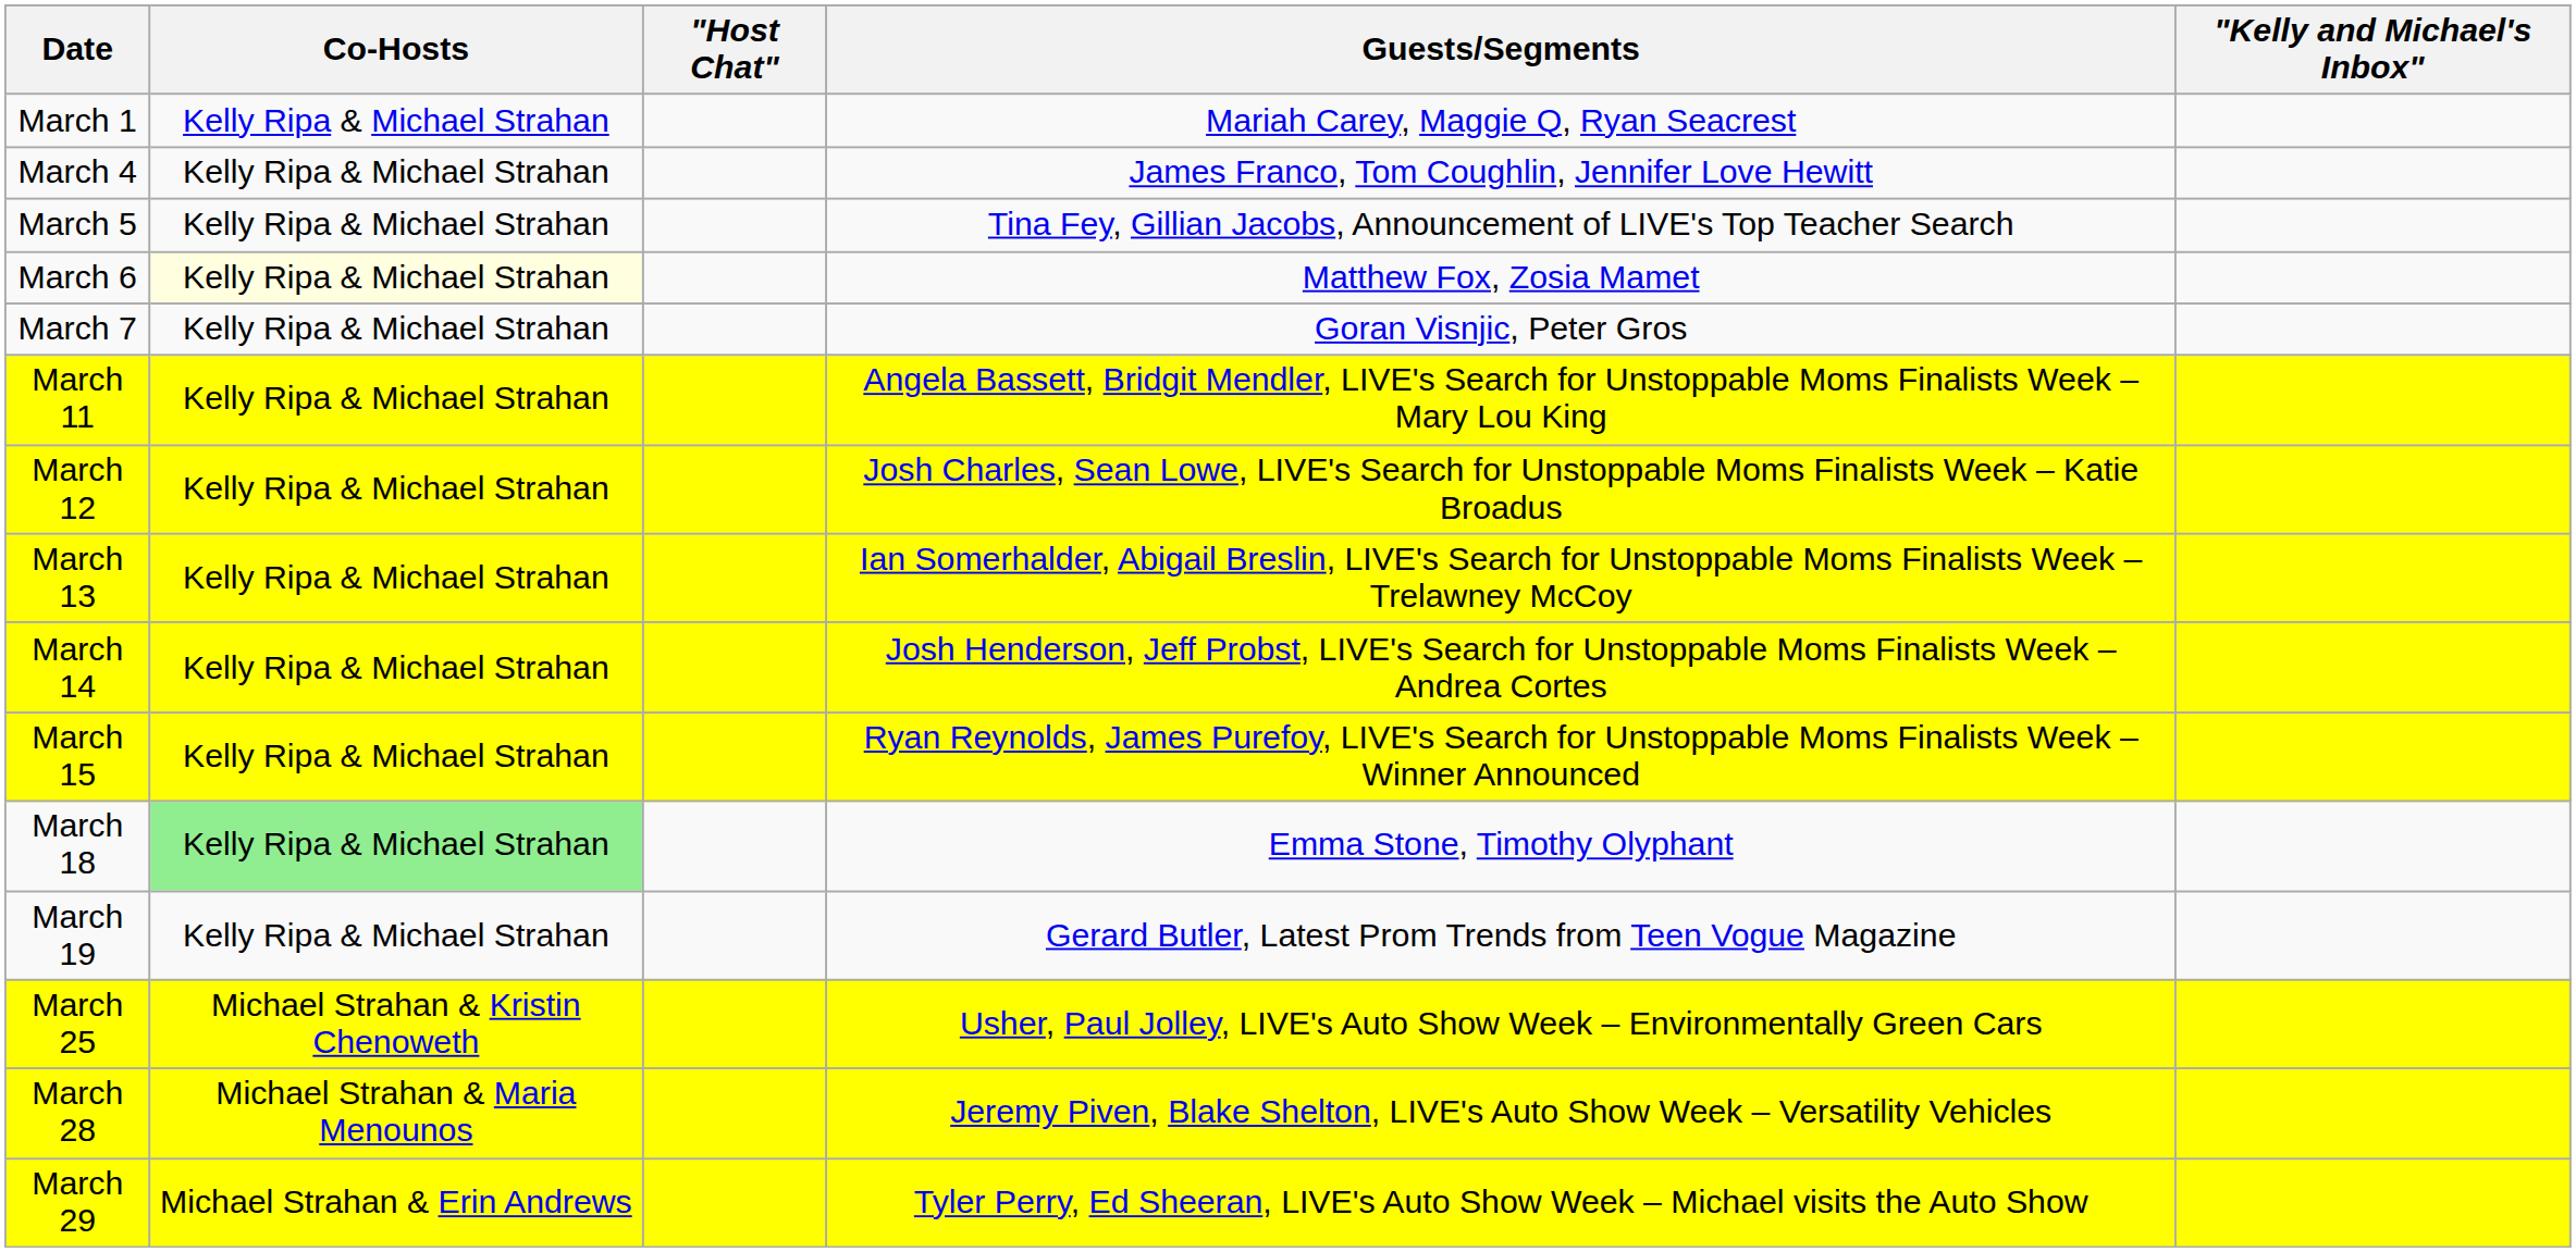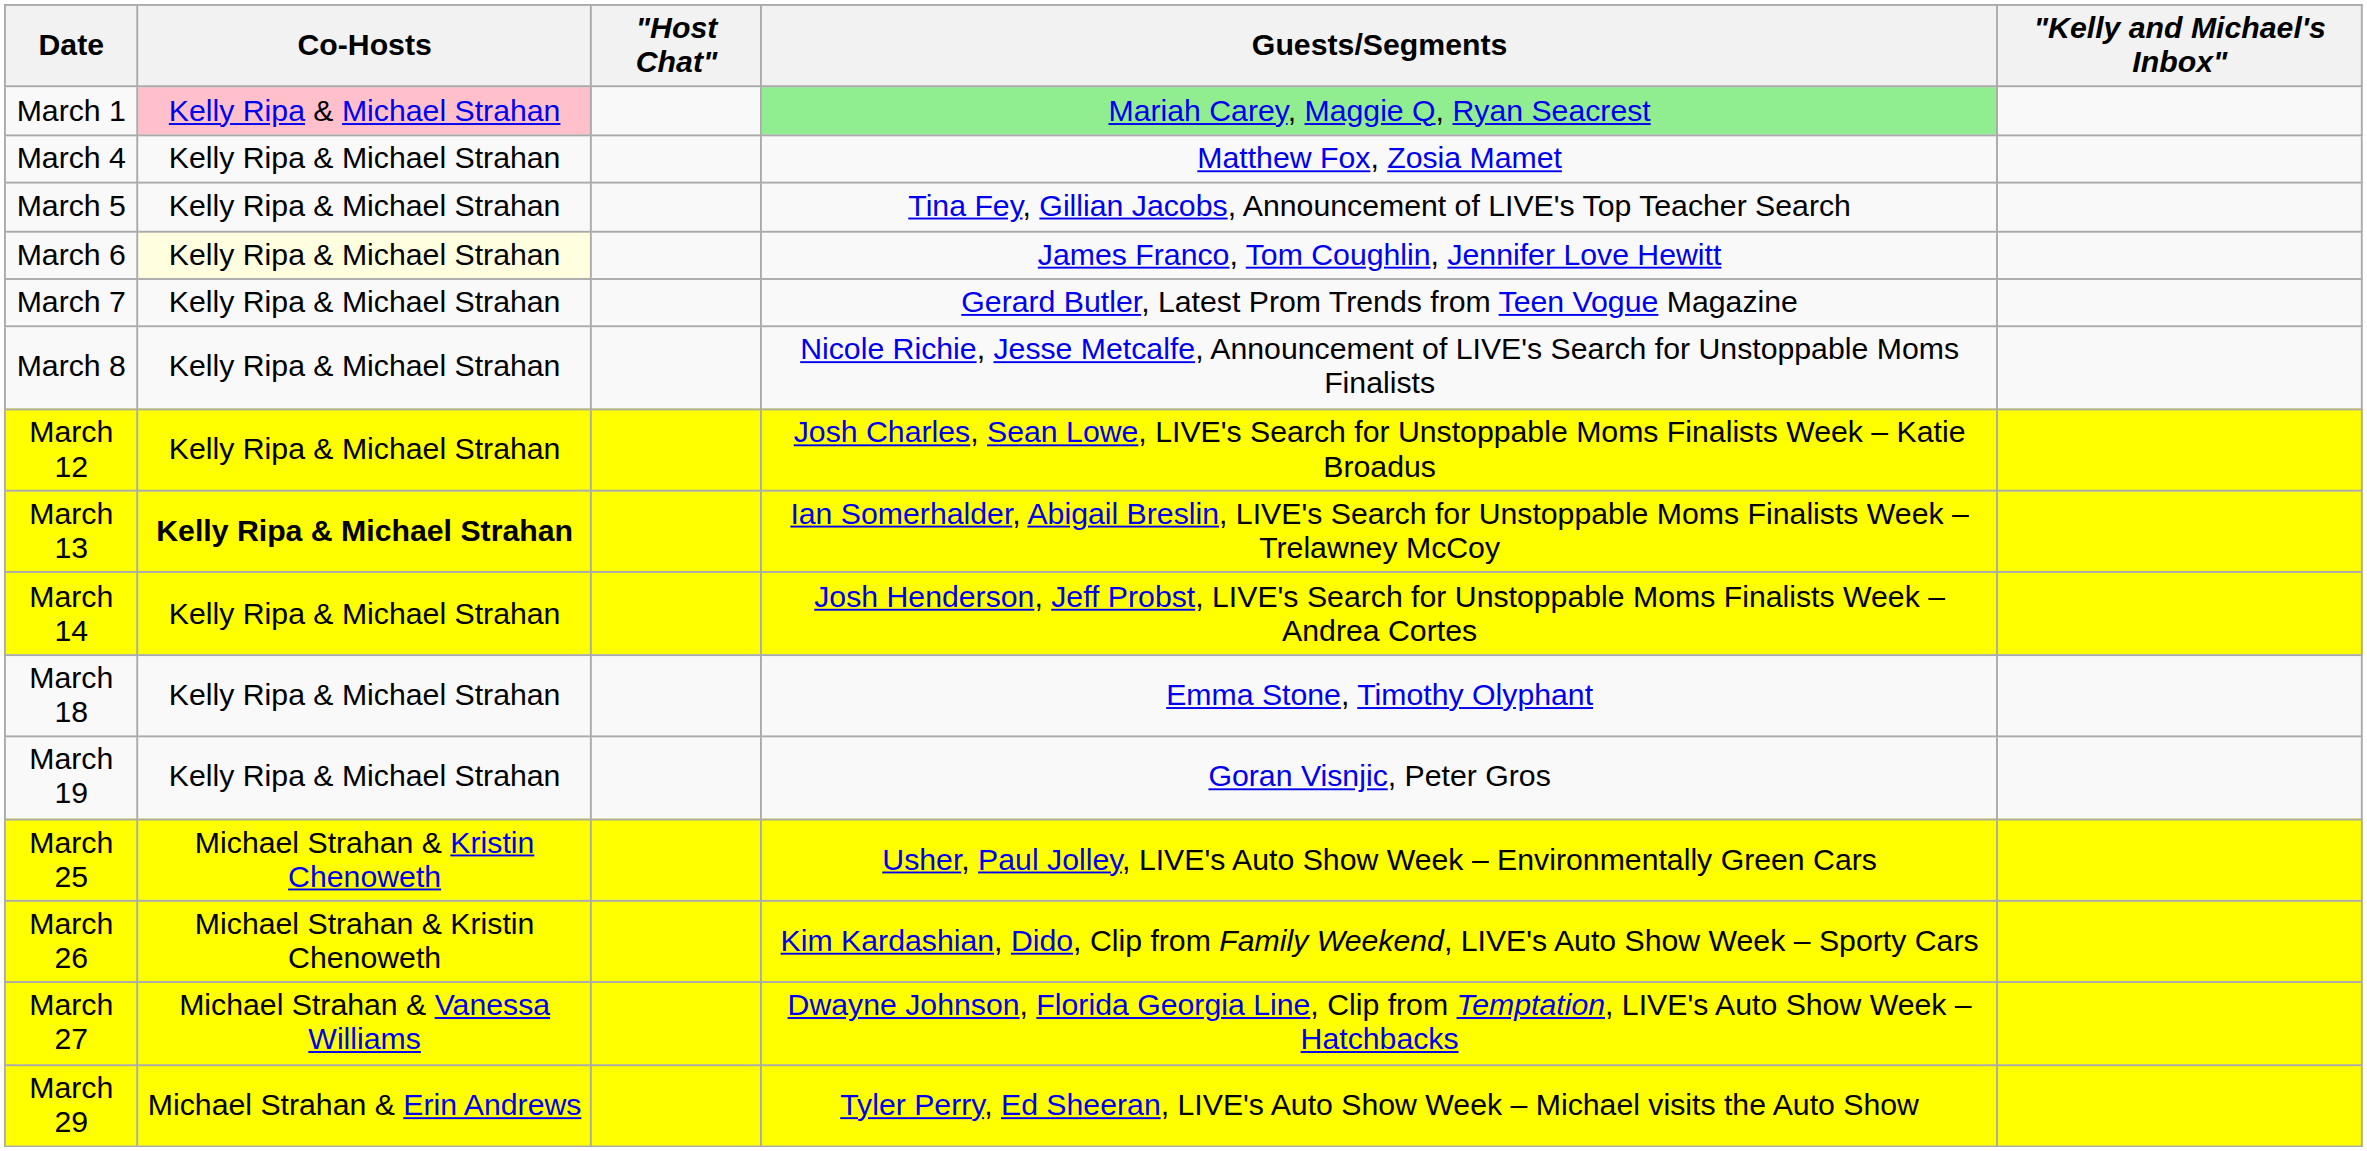March 1 | Co-Hosts: no background -> pink background
March 1 | Guests/Segments: no background -> lightgreen background
March 4 | Guests/Segments: James Franco, Tom Coughlin, Jennifer Love Hewitt -> Matthew Fox, Zosia Mamet
March 6 | Guests/Segments: Matthew Fox, Zosia Mamet -> James Franco, Tom Coughlin, Jennifer Love Hewitt
March 7 | Guests/Segments: Goran Visnjic, Peter Gros -> Gerard Butler, Latest Prom Trends from Teen Vogue Magazine
+ row: March 8 | Kelly Ripa & Michael Strahan | Nicole Richie, Jesse Metcalfe, Announcement of LIVE's Search for Unstoppable Moms Finalists
- row: March 11 | Kelly Ripa & Michael Strahan | Angela Bassett, Bridgit Mendler, LIVE's Search for Unstoppable Moms Finalists Week – Mary Lou King
March 13 | Co-Hosts: normal -> bold
- row: March 15 | Kelly Ripa & Michael Strahan | Ryan Reynolds, James Purefoy, LIVE's Search for Unstoppable Moms Finalists Week – Winner Announced
March 18 | Co-Hosts: lightgreen background -> no background
March 19 | Guests/Segments: Gerard Butler, Latest Prom Trends from Teen Vogue Magazine -> Goran Visnjic, Peter Gros
+ row: March 26 | Michael Strahan & Kristin Chenoweth | Kim Kardashian, Dido, Clip from Family Weekend, LIVE's Auto Show Week – Sporty Cars
+ row: March 27 | Michael Strahan & Vanessa Williams | Dwayne Johnson, Florida Georgia Line, Clip from Temptation, LIVE's Auto Show Week – Hatchbacks
- row: March 28 | Michael Strahan & Maria Menounos | Jeremy Piven, Blake Shelton, LIVE's Auto Show Week – Versatility Vehicles
